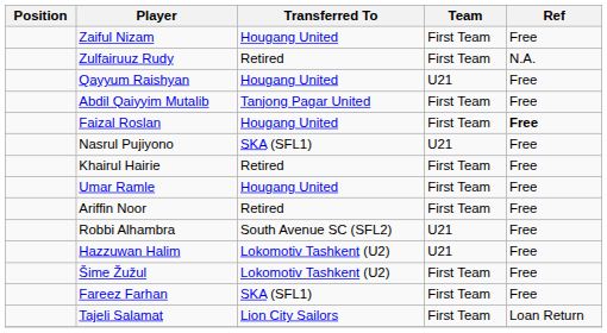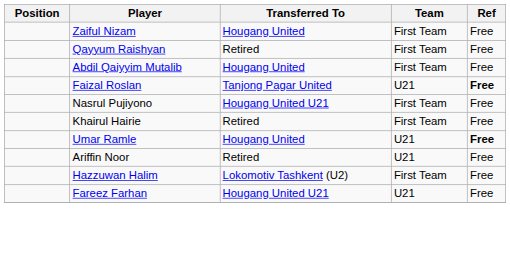- row: Zulfairuuz Rudy | Retired | First Team | N.A.
Qayyum Raishyan | Transferred To: Hougang United -> Retired
Qayyum Raishyan | Team: U21 -> First Team
Abdil Qaiyyim Mutalib | Transferred To: Tanjong Pagar United -> Hougang United
Faizal Roslan | Transferred To: Hougang United -> Tanjong Pagar United
Faizal Roslan | Team: First Team -> U21
Nasrul Pujiyono | Transferred To: SKA (SFL1) -> Hougang United U21
Nasrul Pujiyono | Team: U21 -> First Team
Umar Ramle | Team: First Team -> U21
Umar Ramle | Ref: normal -> bold
Ariffin Noor | Team: First Team -> U21
- row: Robbi Alhambra | South Avenue SC (SFL2) | U21 | Free
Hazzuwan Halim | Team: U21 -> First Team
- row: Šime Žužul | Lokomotiv Tashkent (U2) | First Team | Free
Fareez Farhan | Transferred To: SKA (SFL1) -> Hougang United U21
Fareez Farhan | Team: First Team -> U21
- row: Tajeli Salamat | Lion City Sailors | First Team | Loan Return
